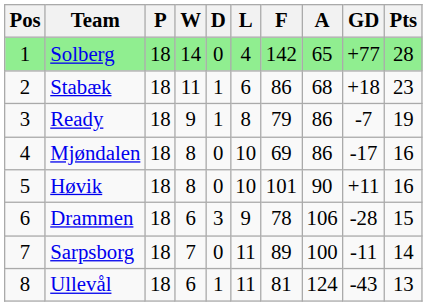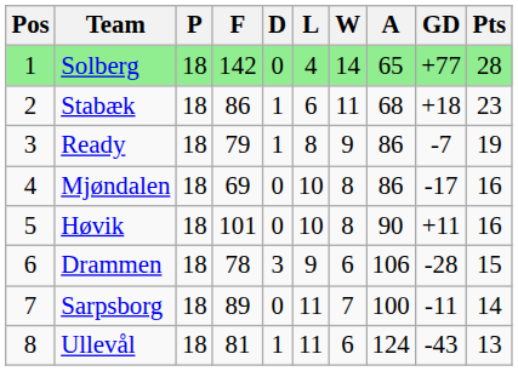columns swapped: W <-> F
